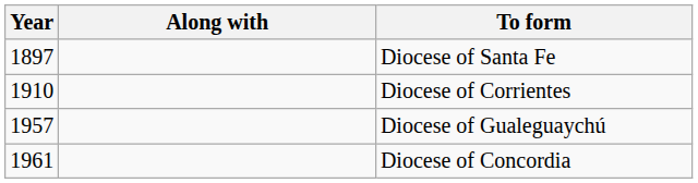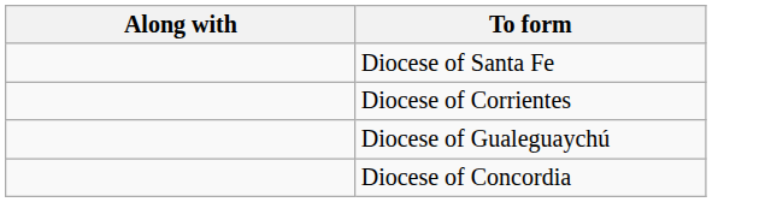- column: Year | 1897 | 1910 | 1957 | 1961
